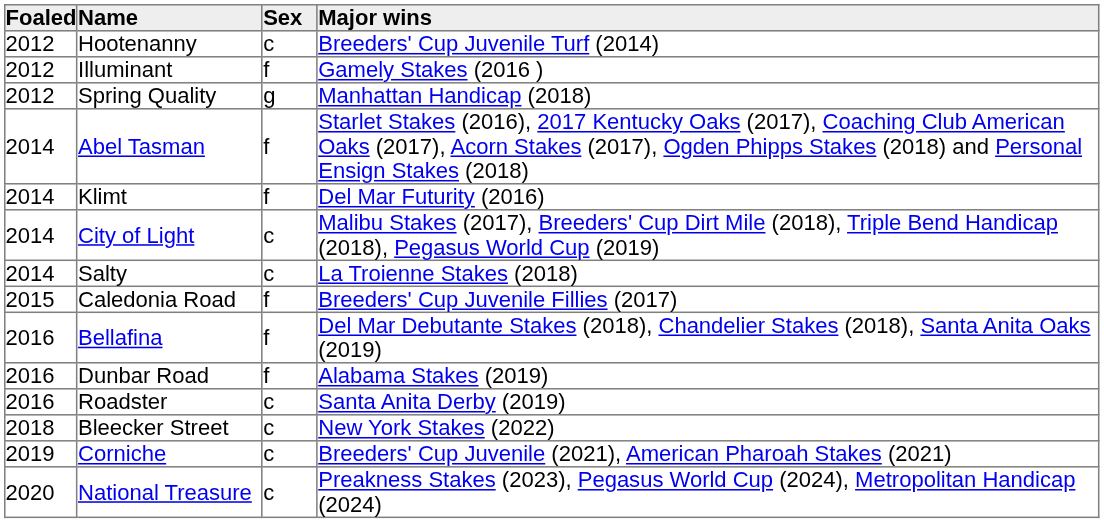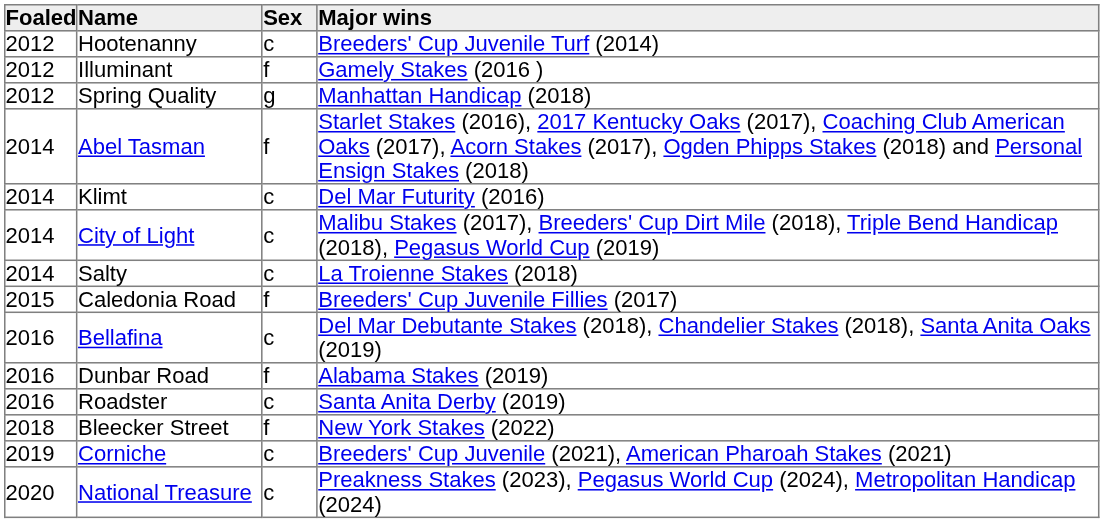Klimt | Sex: f -> c
Bellafina | Sex: f -> c
Bleecker Street | Sex: c -> f
